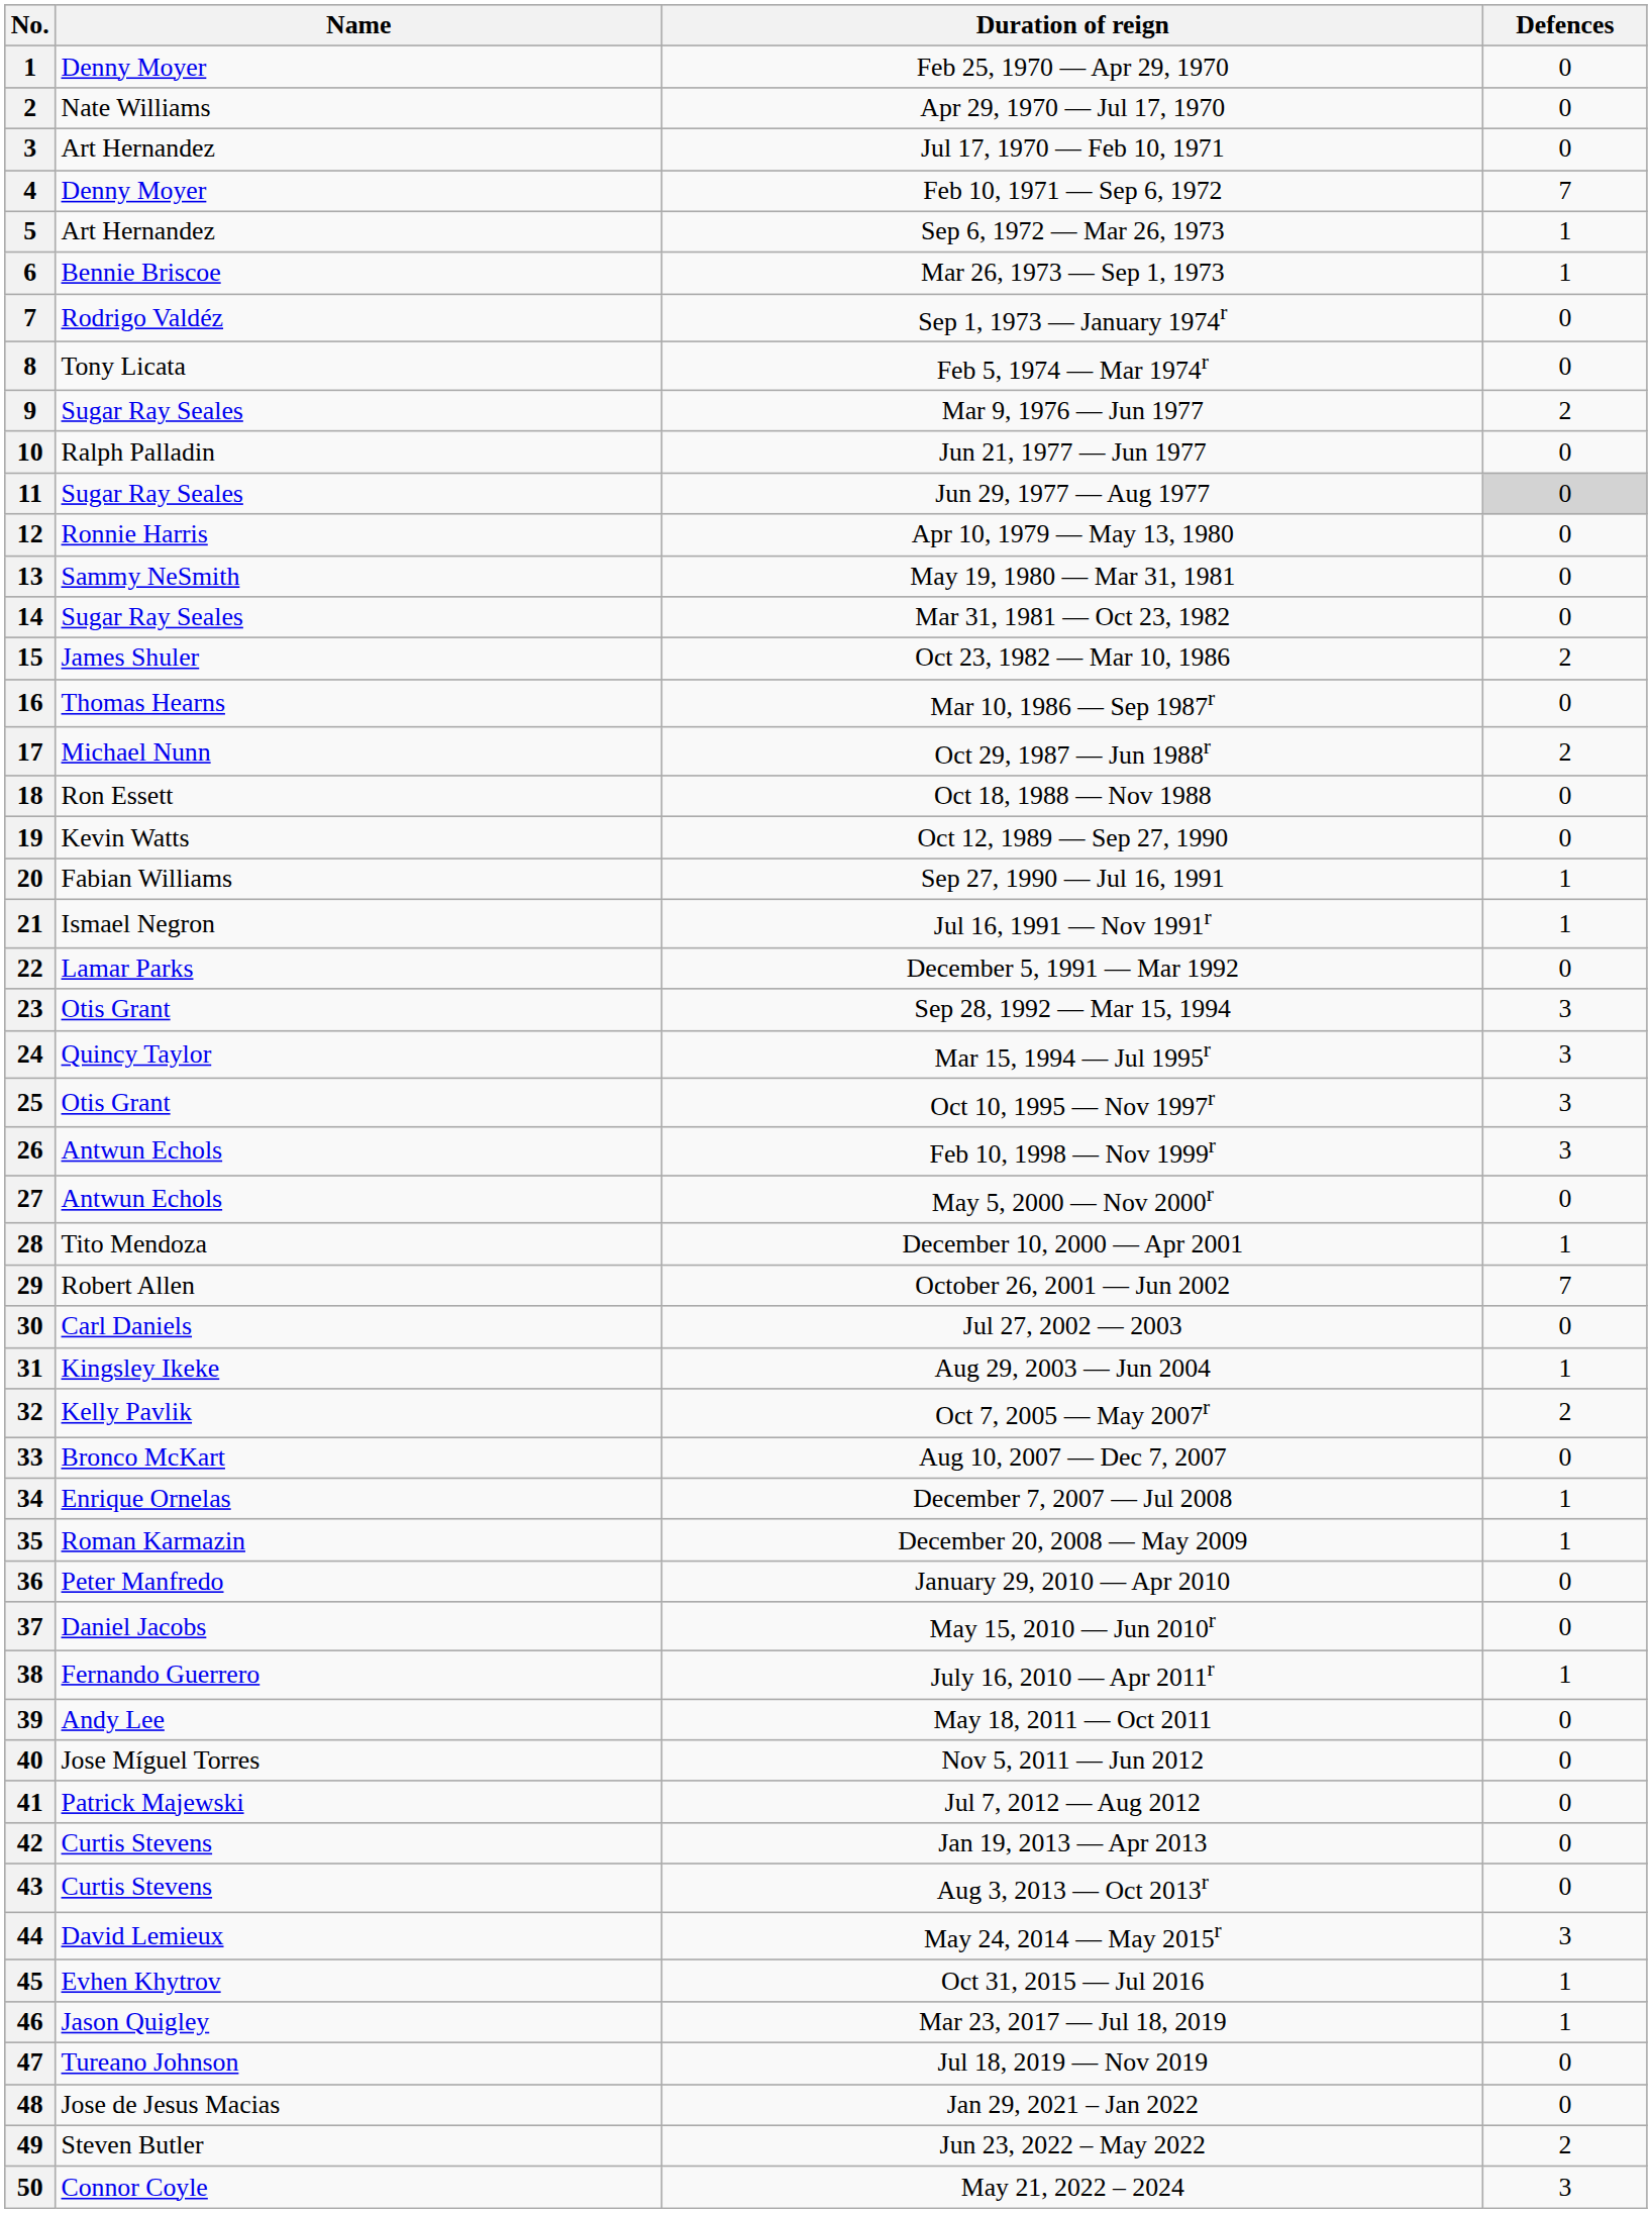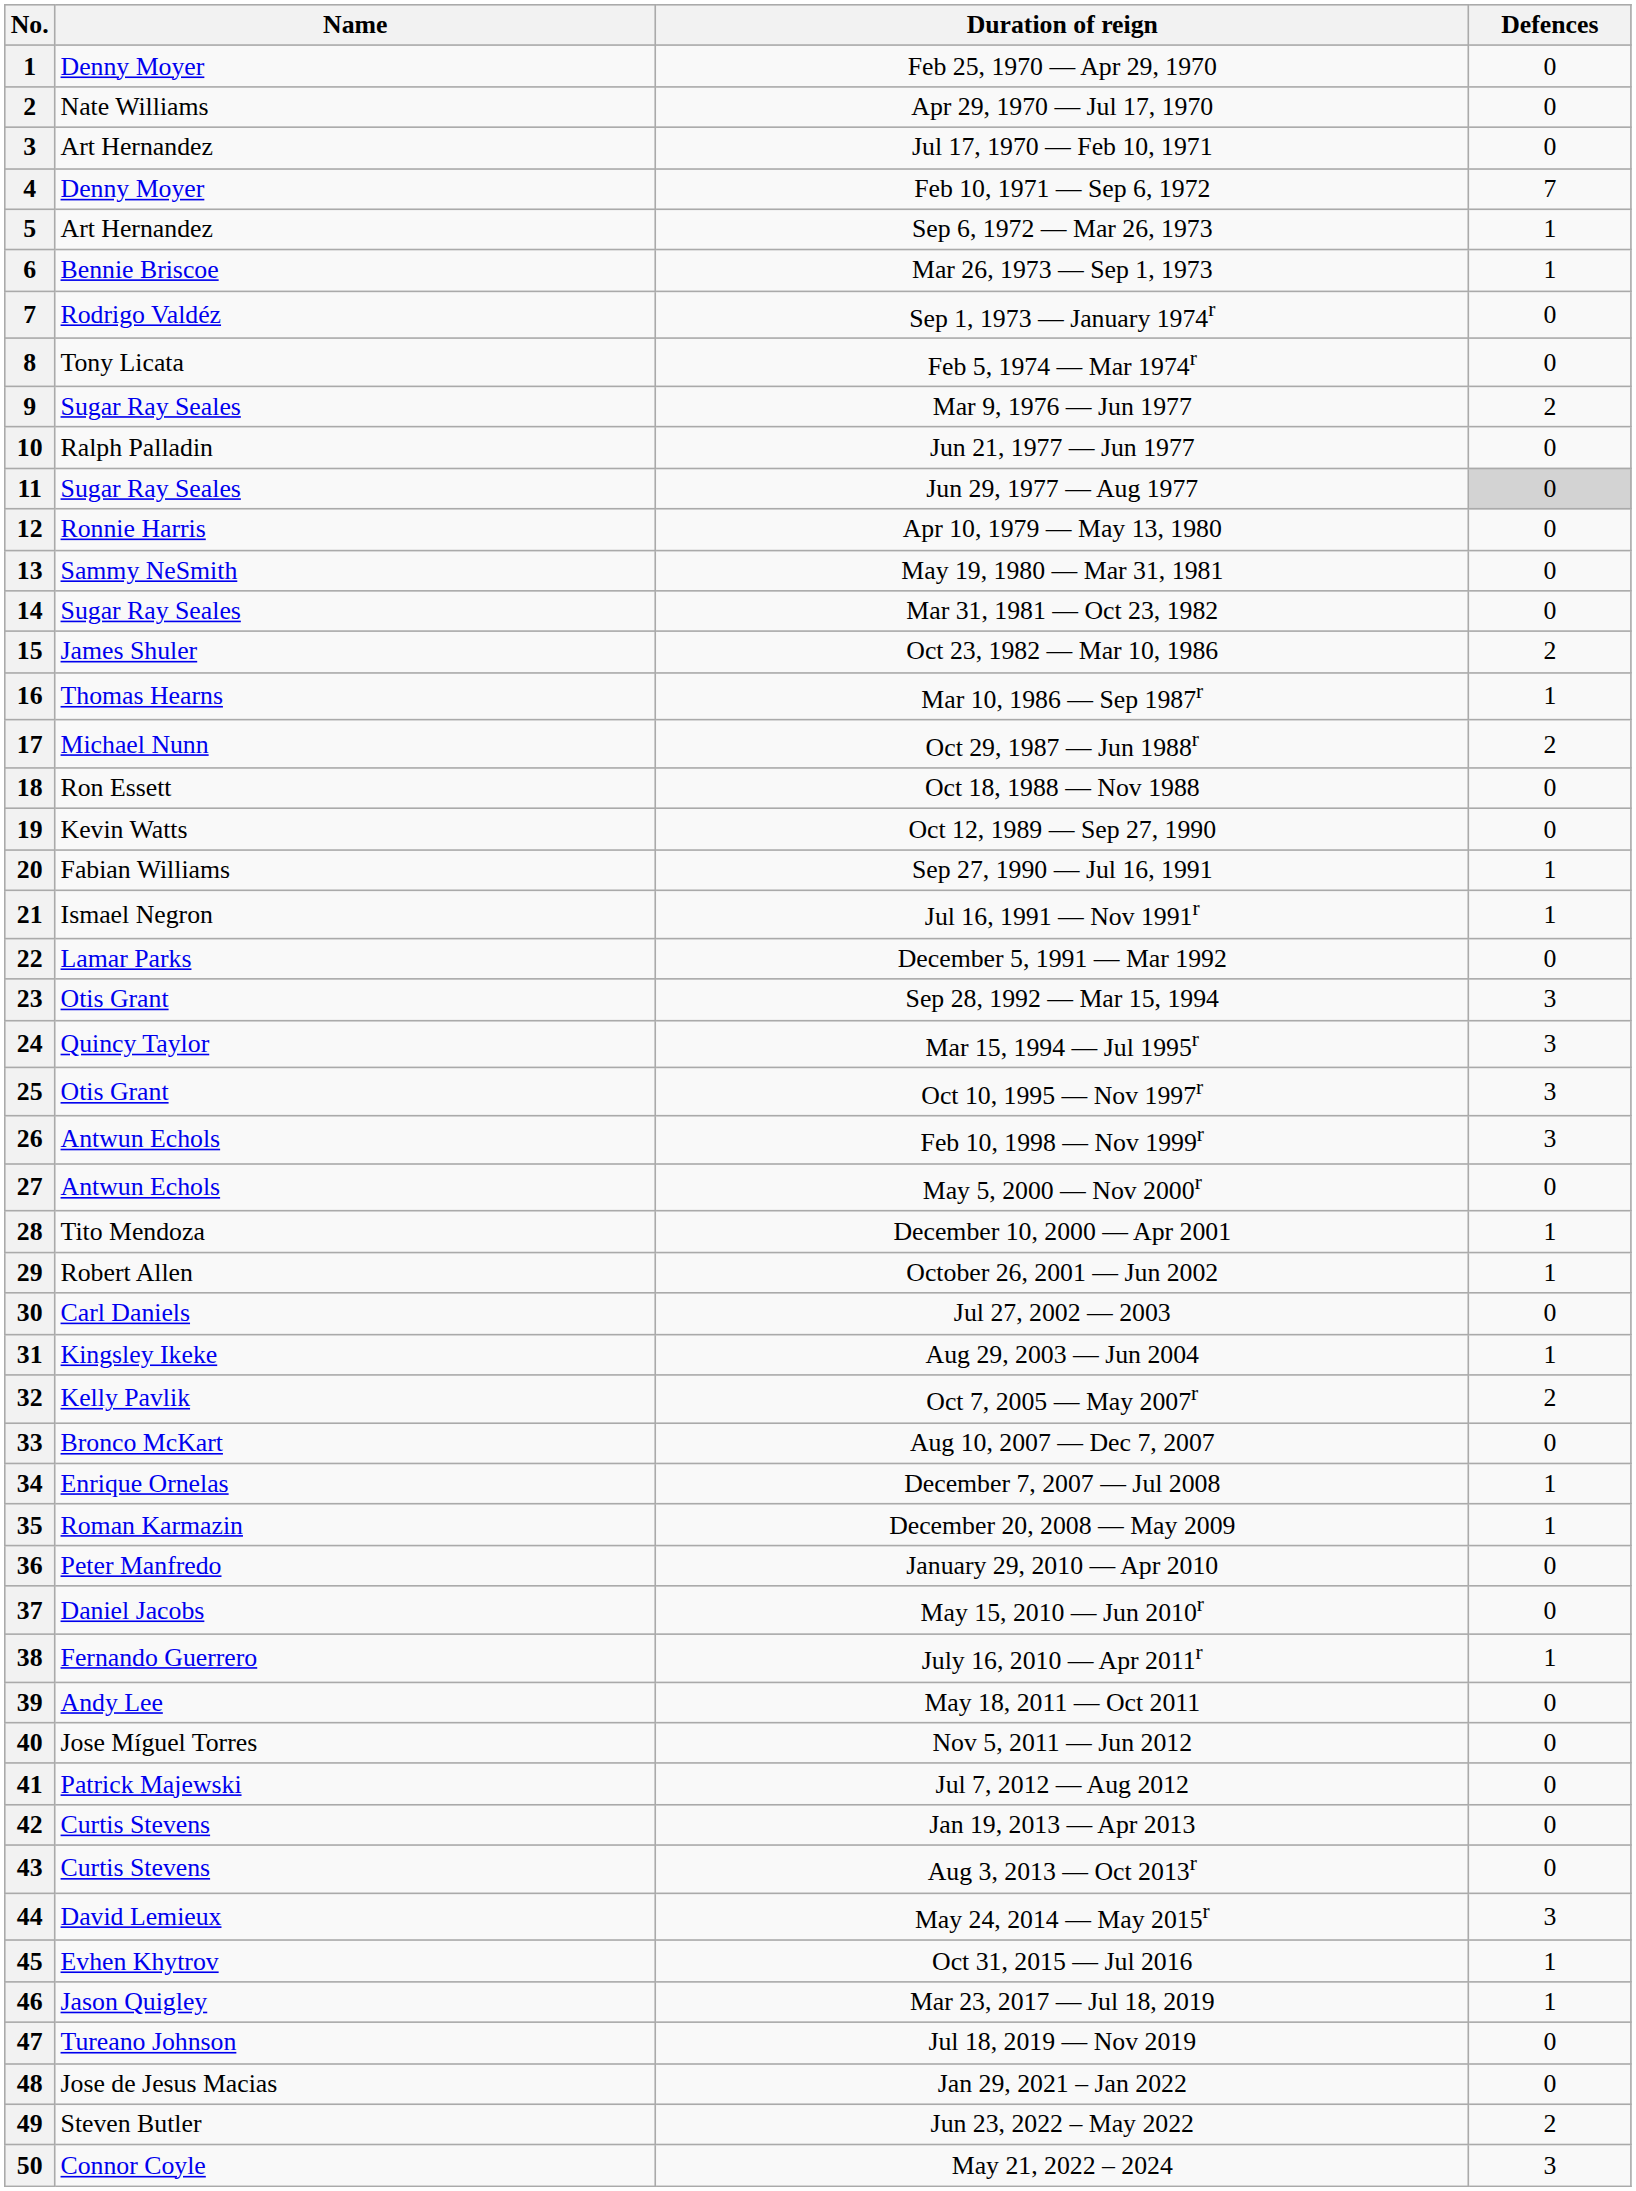Mar 10, 1986 — Sep 1987r | Defences: 0 -> 1
October 26, 2001 — Jun 2002 | Defences: 7 -> 1
